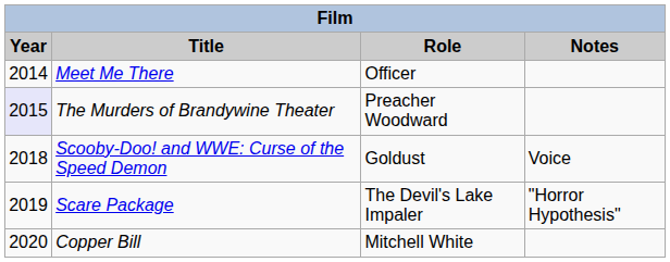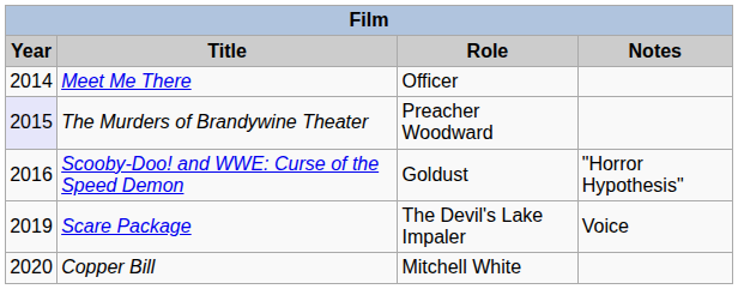Scooby-Doo! and WWE: Curse of the Speed Demon | Year: 2018 -> 2016
Scooby-Doo! and WWE: Curse of the Speed Demon | Notes: Voice -> "Horror Hypothesis"
Scare Package | Notes: "Horror Hypothesis" -> Voice
